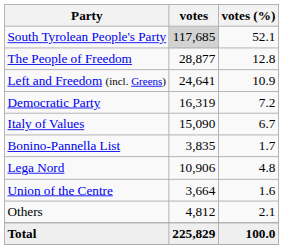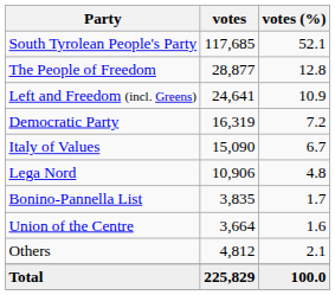South Tyrolean People's Party | votes: lightgrey background -> no background
rows swapped: Lega Nord <-> Bonino-Pannella List
